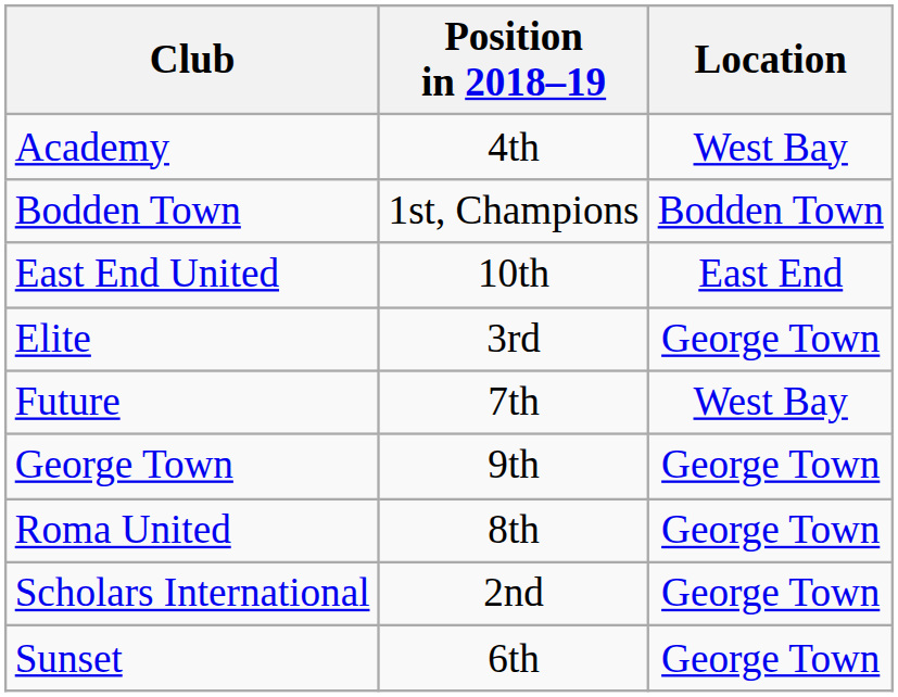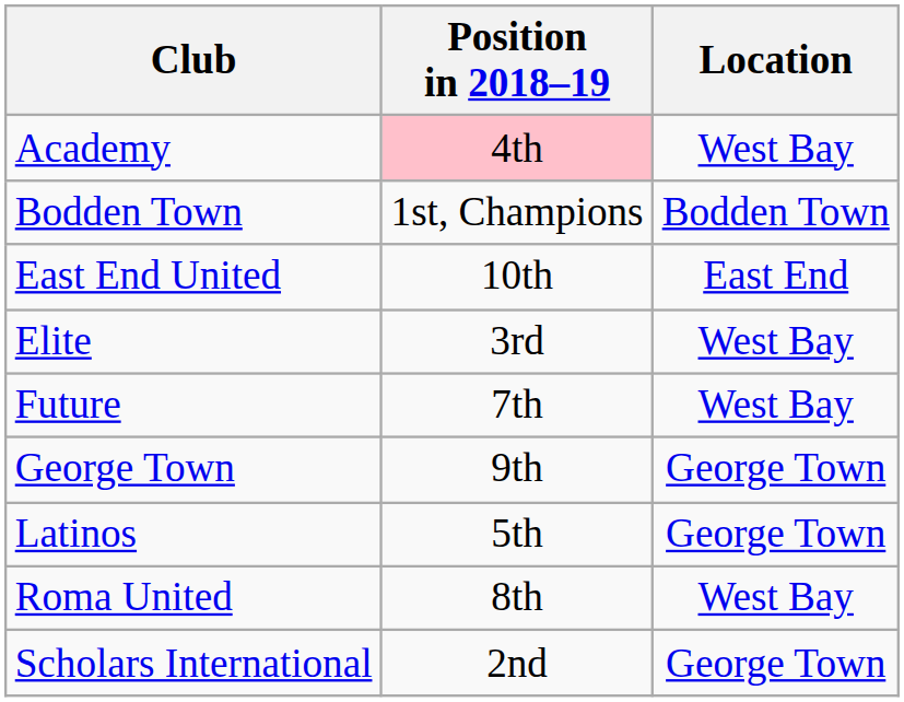Academy | Position in 2018–19: no background -> pink background
Elite | Location: George Town -> West Bay
+ row: Latinos | 5th | George Town
Roma United | Location: George Town -> West Bay
- row: Sunset | 6th | George Town
